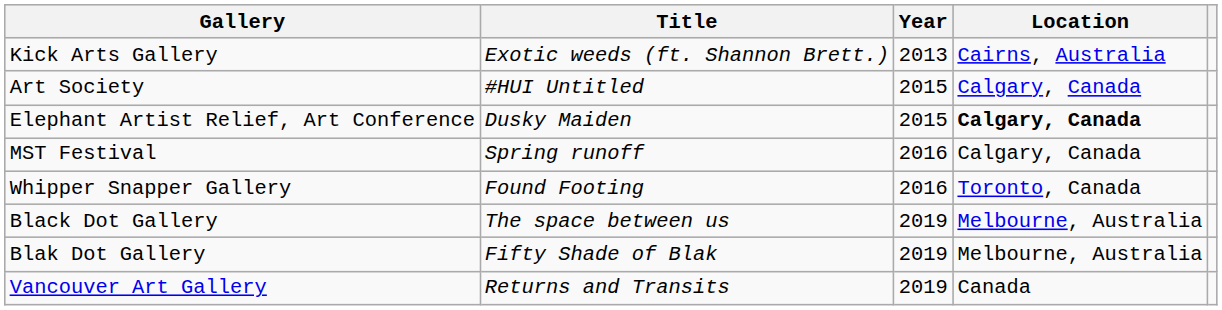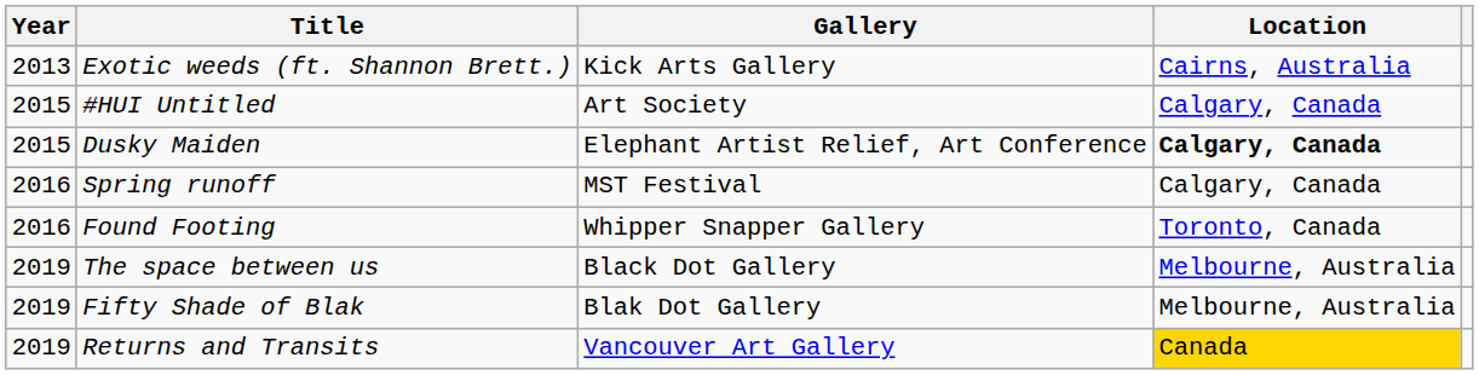columns swapped: Year <-> Gallery
Returns and Transits | Location: no background -> gold background
